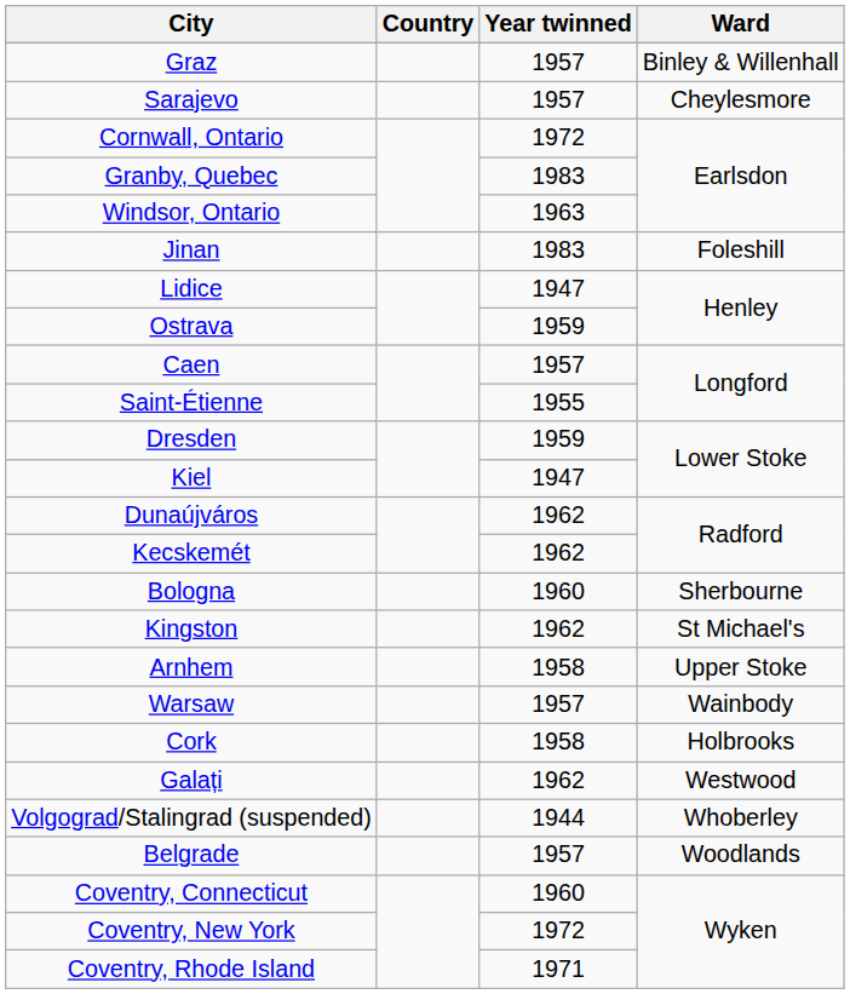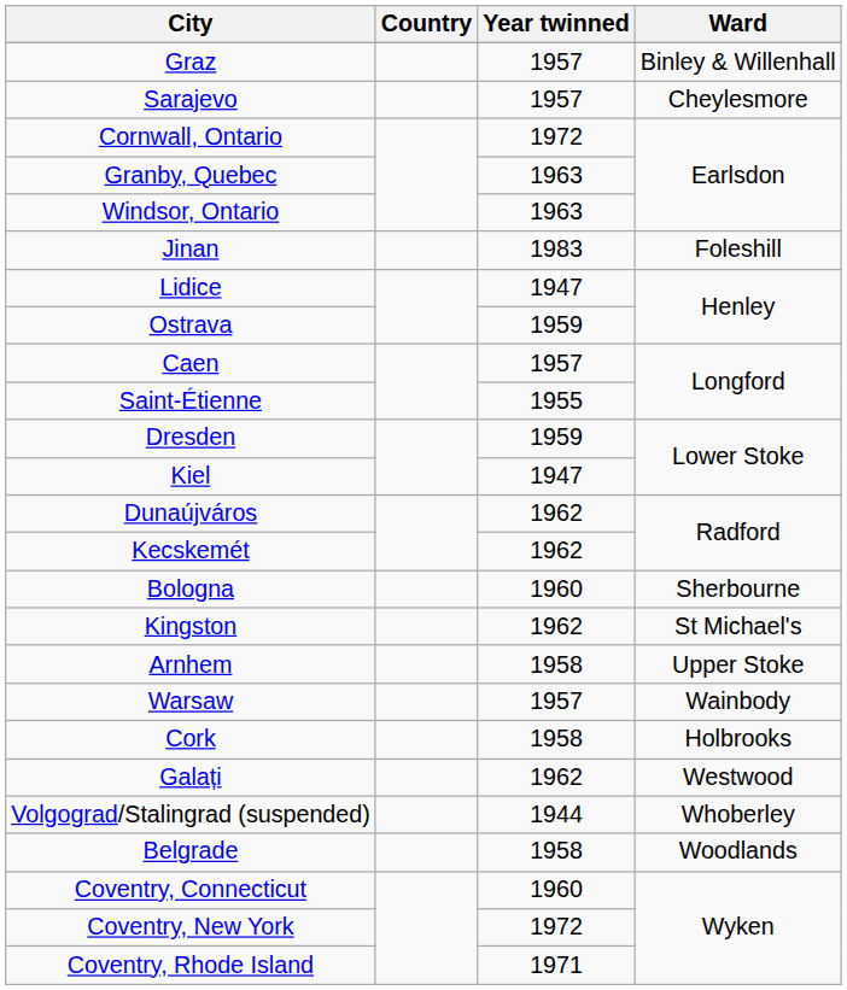Granby, Quebec | Year twinned: 1983 -> 1963
Belgrade | Year twinned: 1957 -> 1958
